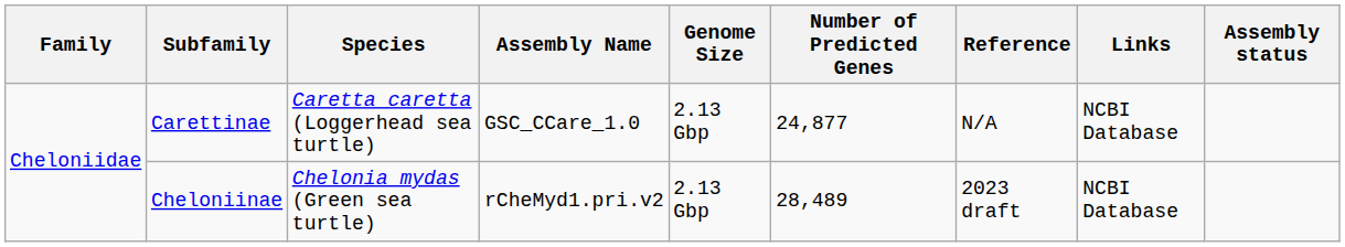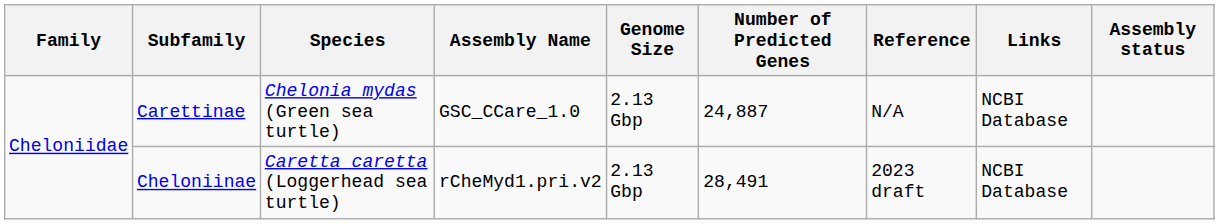Carettinae | Species: Caretta caretta (Loggerhead sea turtle) -> Chelonia mydas (Green sea turtle)
Carettinae | Number of Predicted Genes: 24,877 -> 24,887
Cheloniinae | Species: Chelonia mydas (Green sea turtle) -> Caretta caretta (Loggerhead sea turtle)
Cheloniinae | Number of Predicted Genes: 28,489 -> 28,491
